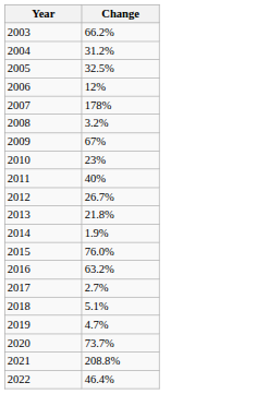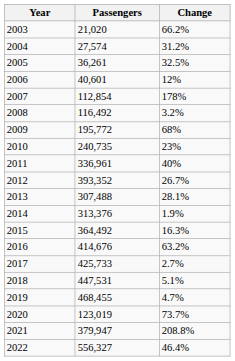+ column: Passengers | 21,020 | 27,574 | 36,261 | 40,601 | 112,854 | 116,492 | 195,772 | 240,735 | 336,961 | 393,352 | 307,488 | 313,376 | 364,492 | 414,676 | 425,733 | 447,531 | 468,455 | 123,019 | 379,947 | 556,327
2009 | Change: 67% -> 68%
2013 | Change: 21.8% -> 28.1%
2015 | Change: 76.0% -> 16.3%
